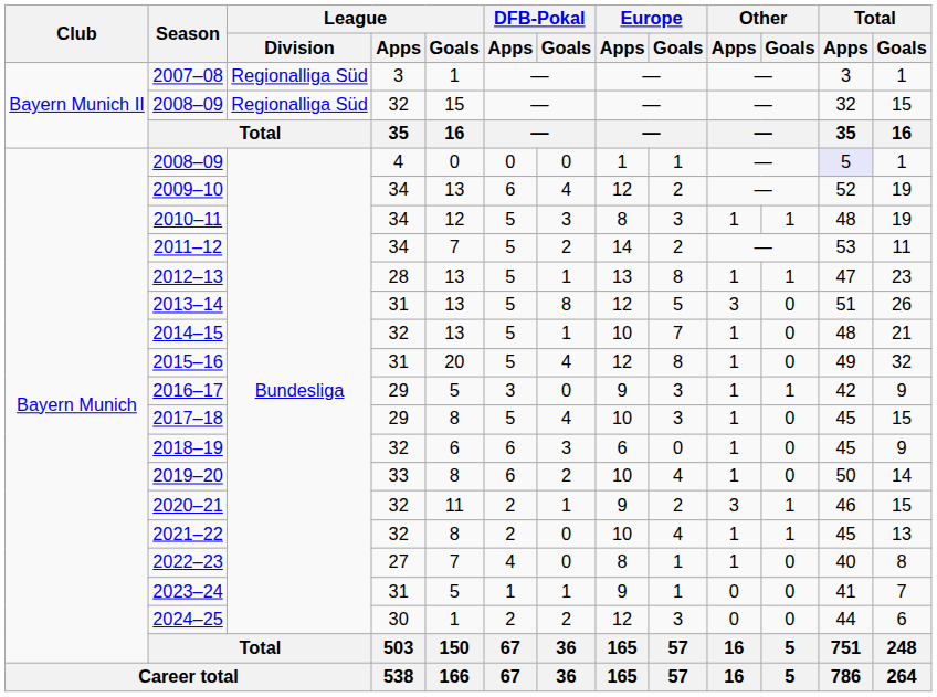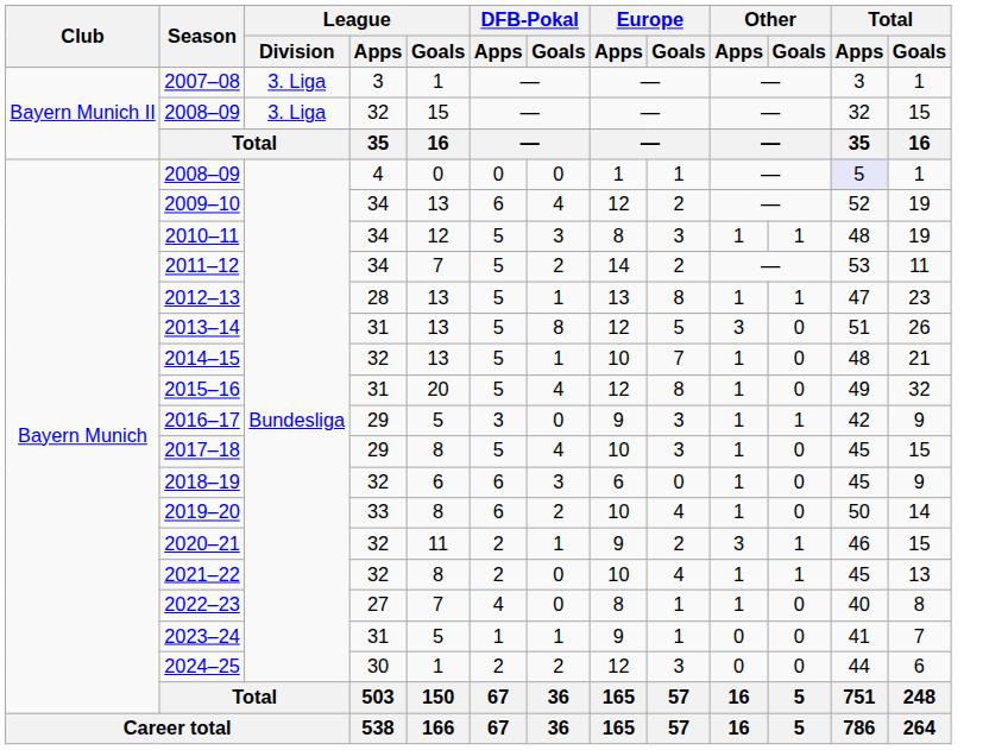2007–08 | League / Division: Regionalliga Süd -> 3. Liga
2008–09 / 32 | League / Division: Regionalliga Süd -> 3. Liga
